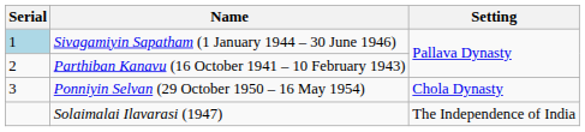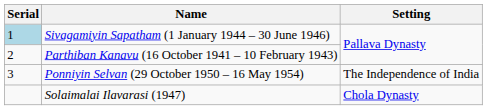Ponniyin Selvan (29 October 1950 – 16 May 1954) | Setting: Chola Dynasty -> The Independence of India
Solaimalai Ilavarasi (1947) | Setting: The Independence of India -> Chola Dynasty
